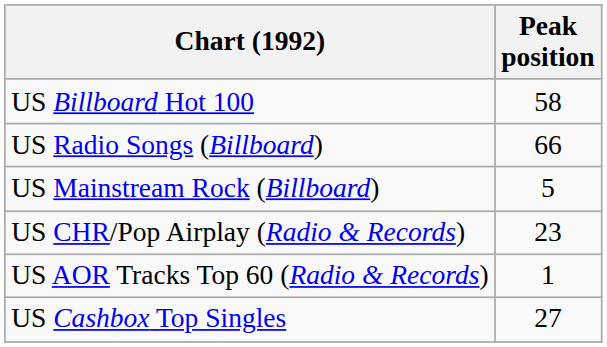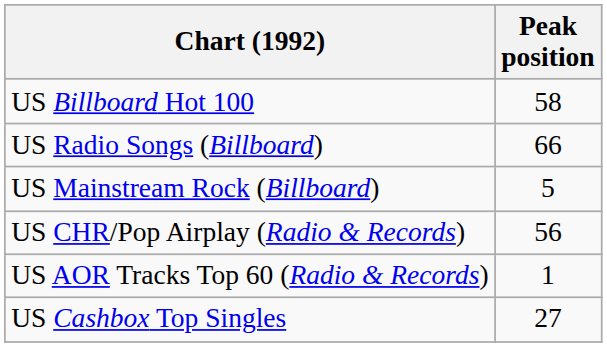US CHR/Pop Airplay (Radio & Records) | Peak position: 23 -> 56
